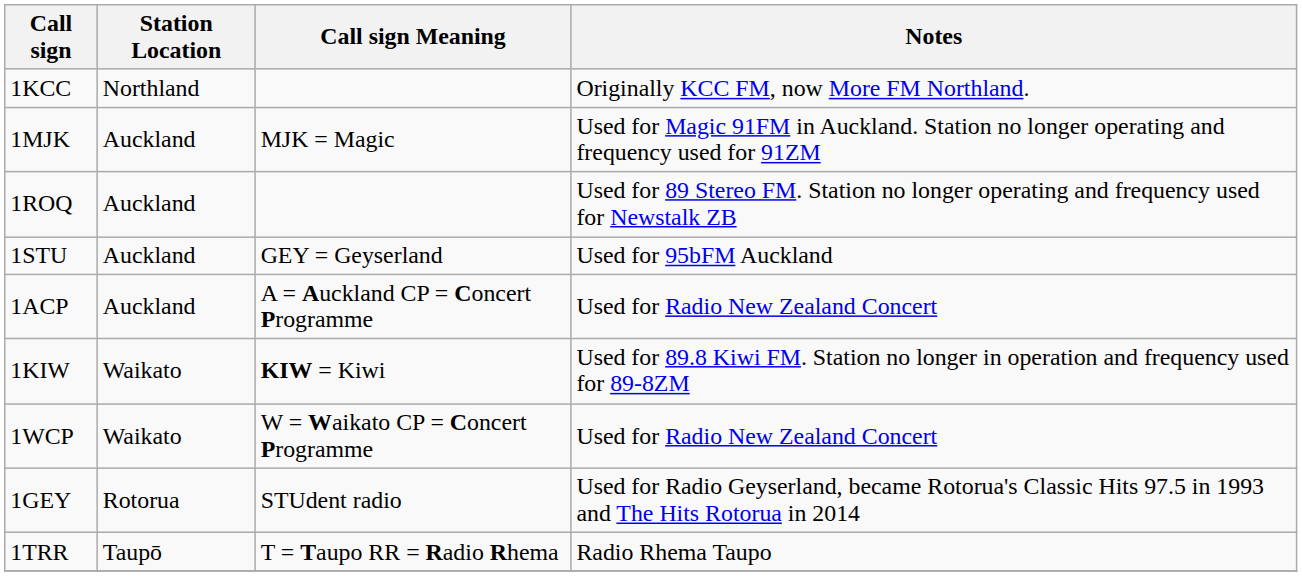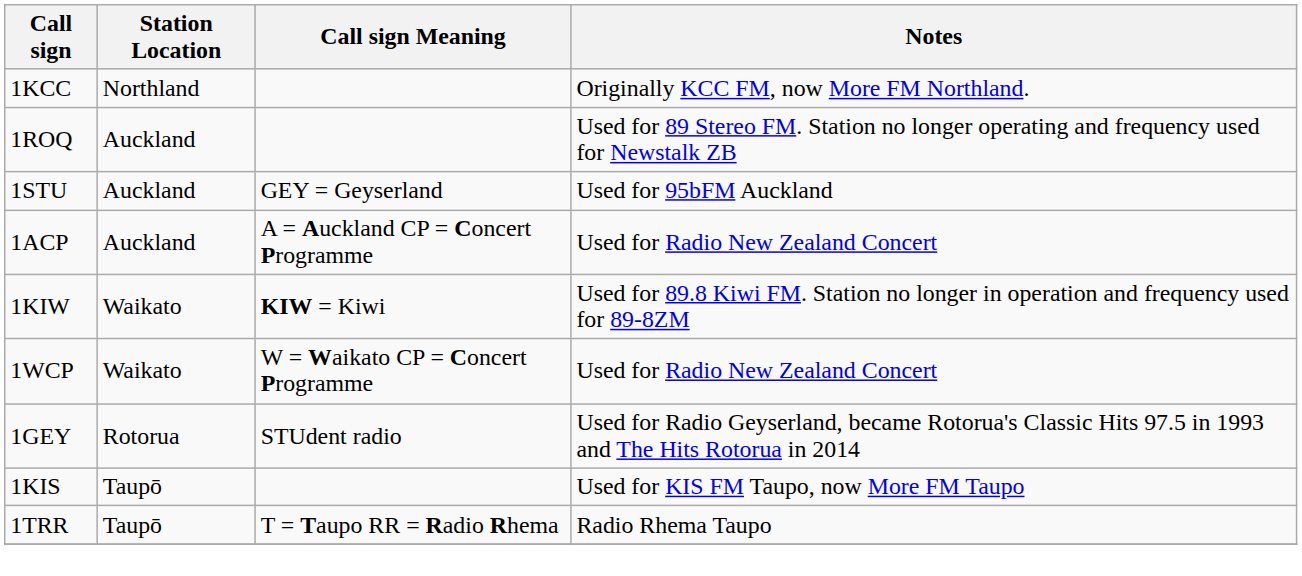- row: 1MJK | Auckland | MJK = Magic | Used for Magic 91FM in Auckland. Station no longer operating and frequency used for 91ZM
+ row: 1KIS | Taupō | Used for KIS FM Taupo, now More FM Taupo
